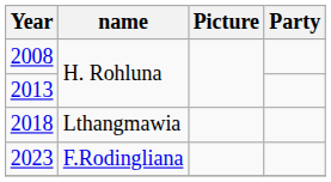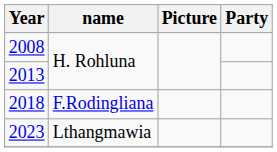2018 | name: Lthangmawia -> F.Rodingliana
2023 | name: F.Rodingliana -> Lthangmawia
